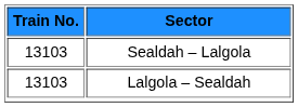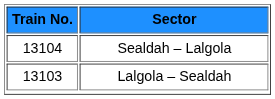Sealdah – Lalgola | Train No.: 13103 -> 13104
